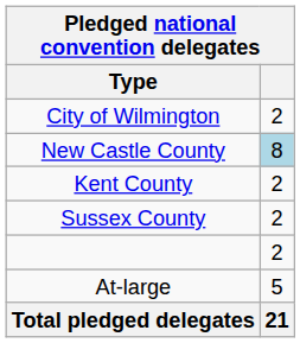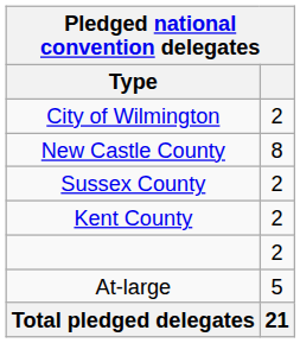New Castle County | column 2: lightblue background -> no background
rows swapped: Kent County <-> Sussex County
